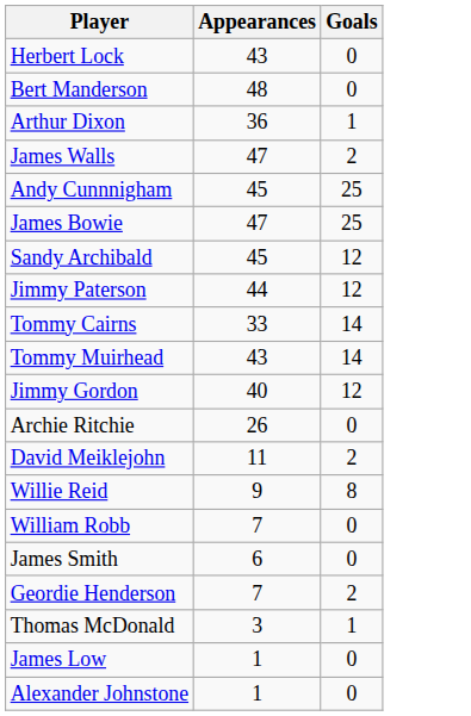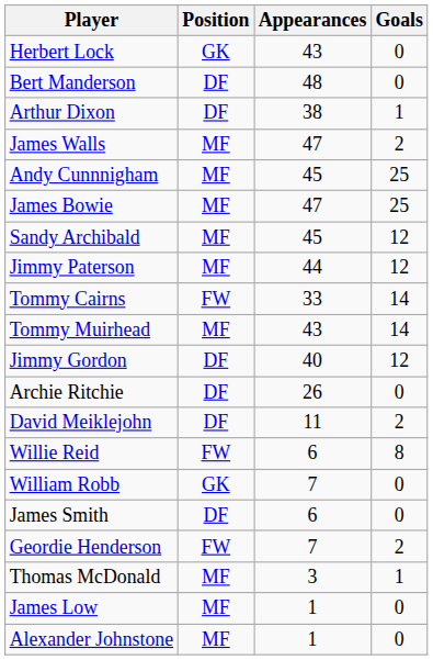+ column: Position | GK | DF | DF | MF | MF | MF | MF | MF | FW | MF | DF | DF | DF | FW | GK | DF | FW | MF | MF | MF
Arthur Dixon | Appearances: 36 -> 38
Willie Reid | Appearances: 9 -> 6
